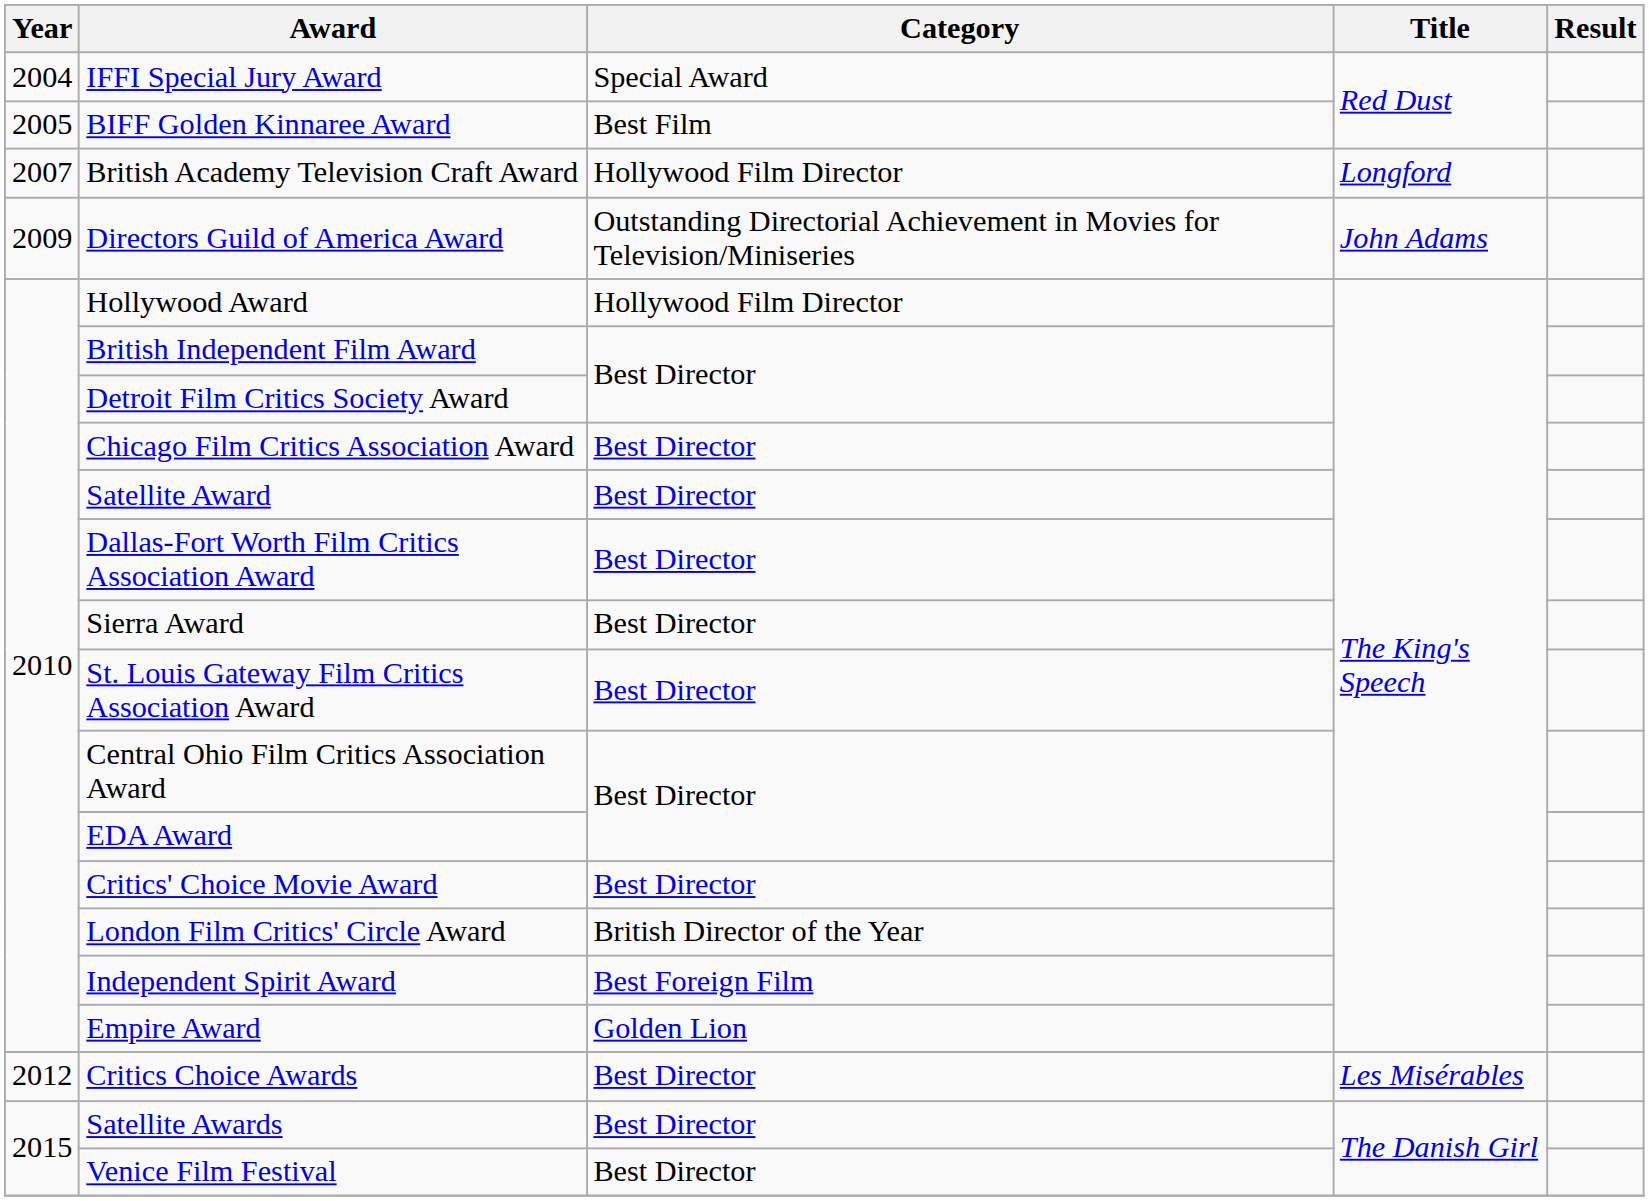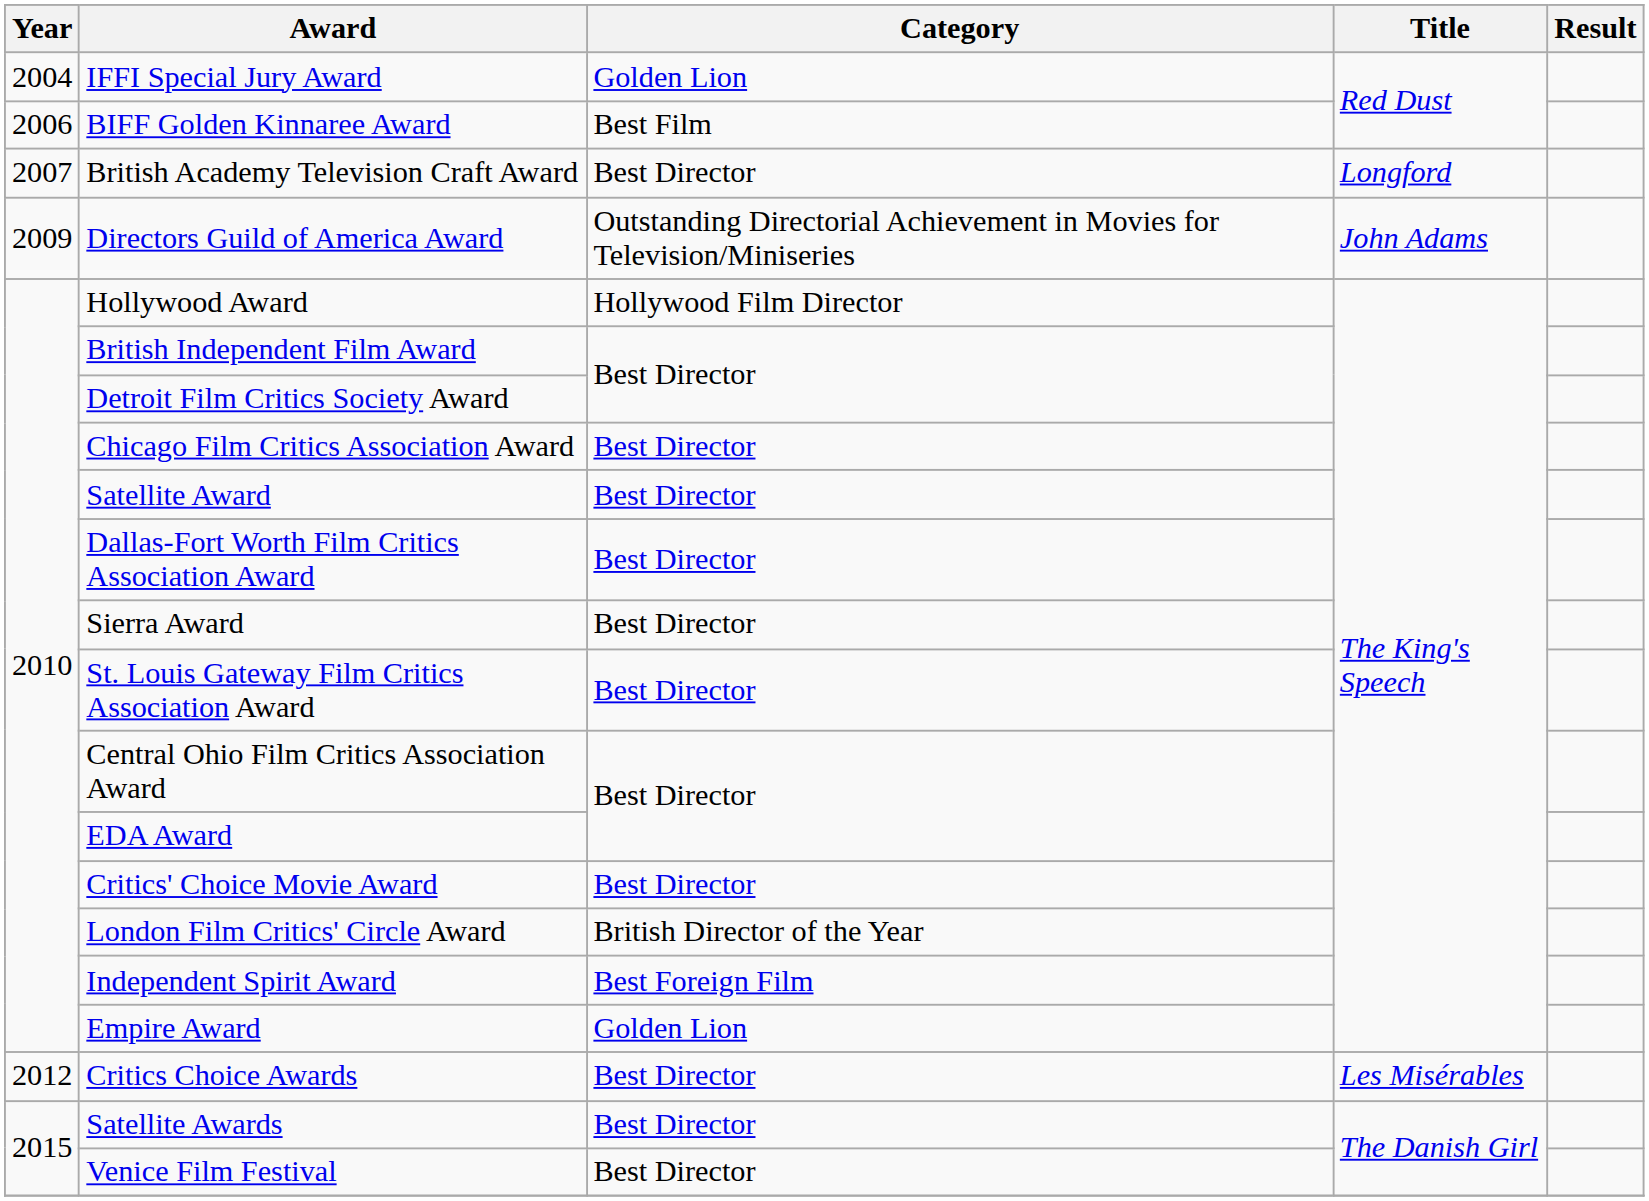IFFI Special Jury Award | Category: Special Award -> Golden Lion
BIFF Golden Kinnaree Award | Year: 2005 -> 2006
British Academy Television Craft Award | Category: Hollywood Film Director -> Best Director
